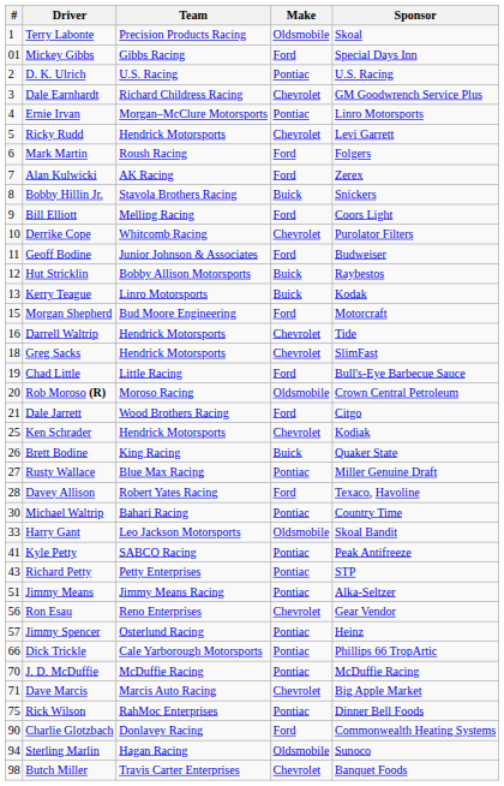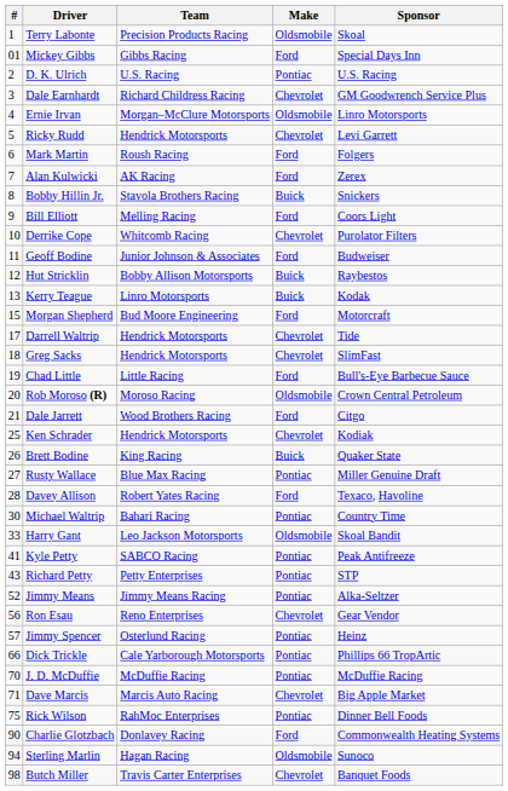Ernie Irvan | Make: Pontiac -> Oldsmobile
Darrell Waltrip | #: 16 -> 17
Jimmy Means | #: 51 -> 52
